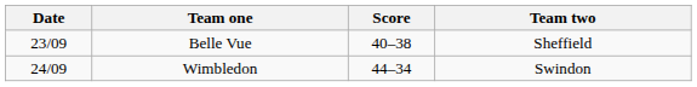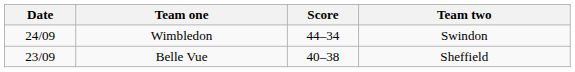rows swapped: Wimbledon <-> Belle Vue
